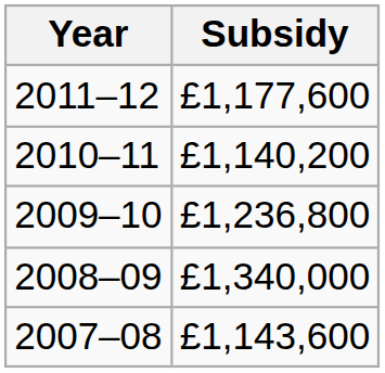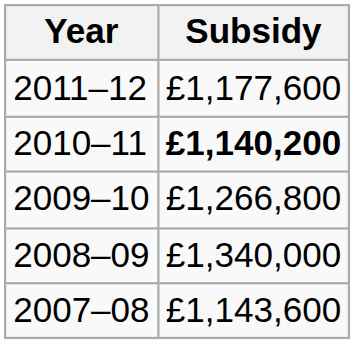2010–11 | Subsidy: normal -> bold
2009–10 | Subsidy: £1,236,800 -> £1,266,800
